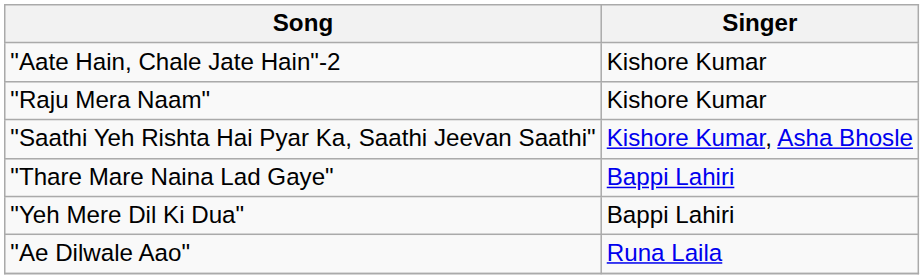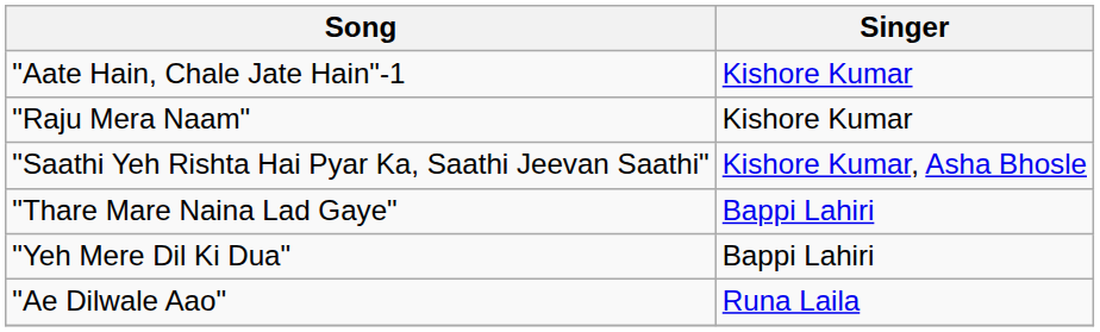+ row: "Aate Hain, Chale Jate Hain"-1 | Kishore Kumar
- row: "Aate Hain, Chale Jate Hain"-2 | Kishore Kumar
